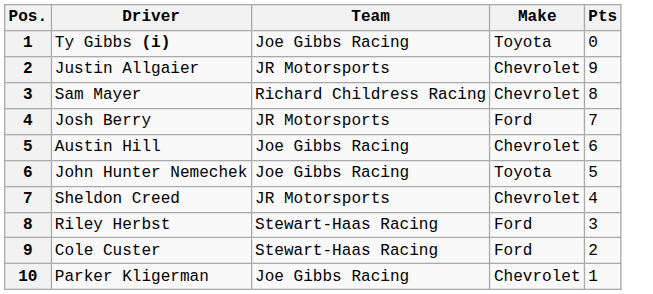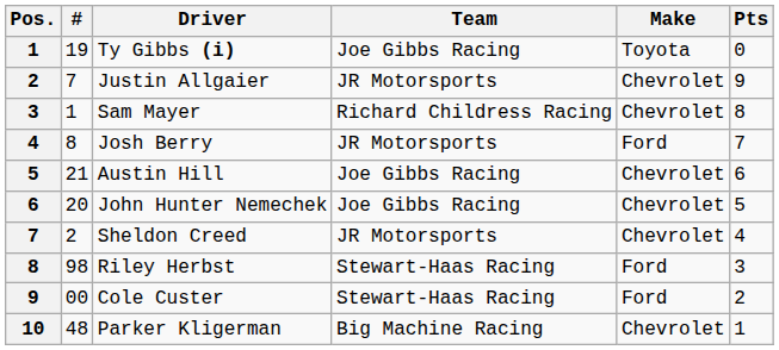+ column: # | 19 | 7 | 1 | 8 | 21 | 20 | 2 | 98 | 00 | 48
John Hunter Nemechek | Make: Toyota -> Chevrolet
Parker Kligerman | Team: Joe Gibbs Racing -> Big Machine Racing
